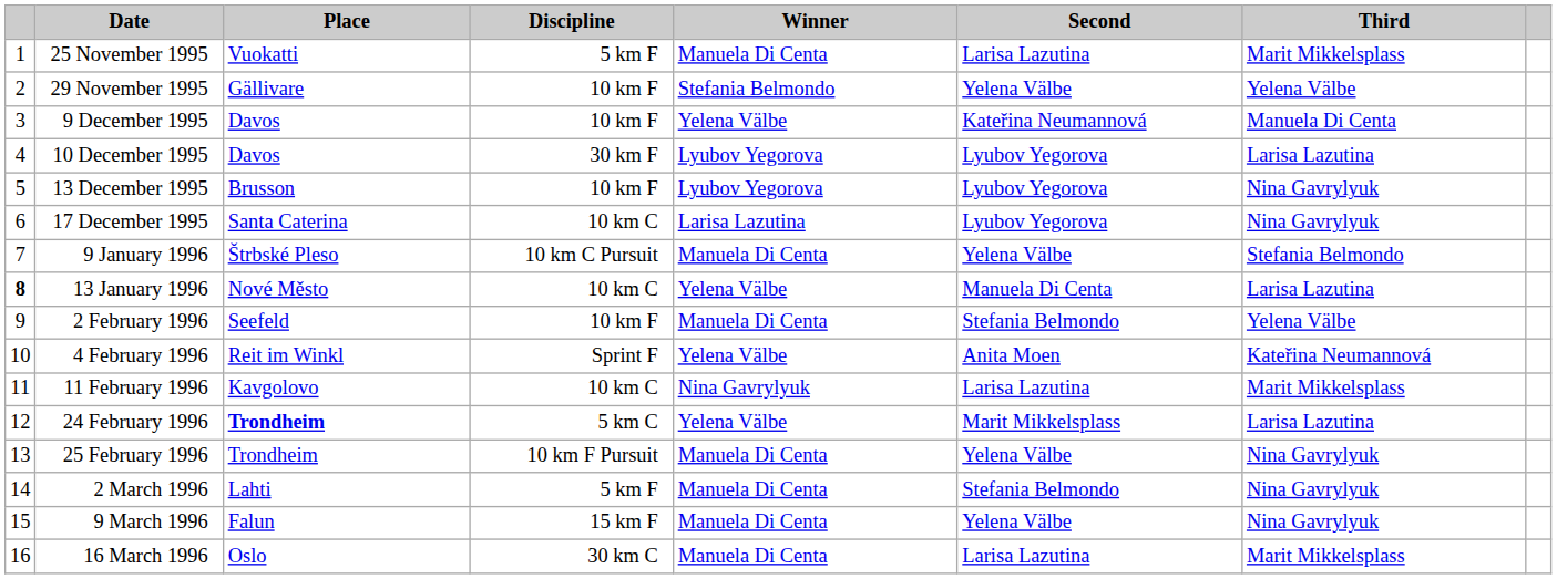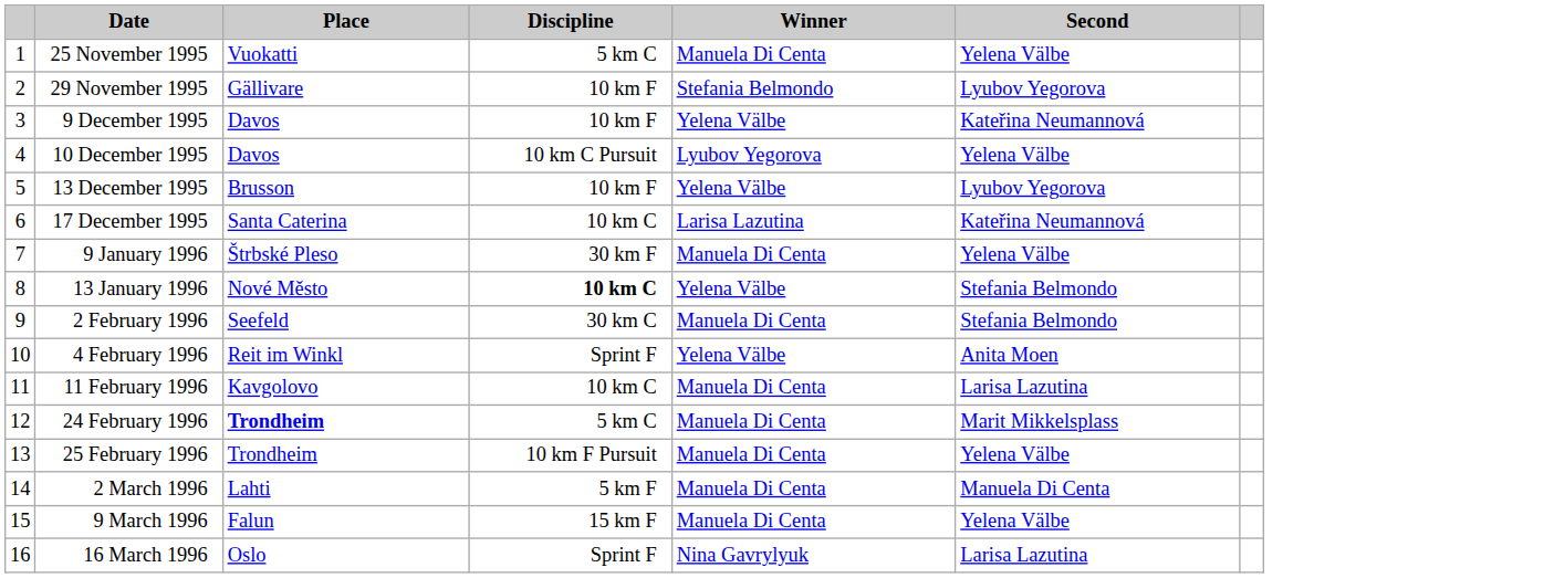- column: Third | Marit Mikkelsplass | Yelena Välbe | Manuela Di Centa | Larisa Lazutina | Nina Gavrylyuk | Nina Gavrylyuk | Stefania Belmondo | Larisa Lazutina | Yelena Välbe | Kateřina Neumannová | Marit Mikkelsplass | Larisa Lazutina | Nina Gavrylyuk | Nina Gavrylyuk | Nina Gavrylyuk | Marit Mikkelsplass
25 November 1995 | Discipline: 5 km F -> 5 km C
25 November 1995 | Second: Larisa Lazutina -> Yelena Välbe
29 November 1995 | Second: Yelena Välbe -> Lyubov Yegorova
10 December 1995 | Discipline: 30 km F -> 10 km C Pursuit
10 December 1995 | Second: Lyubov Yegorova -> Yelena Välbe
13 December 1995 | Winner: Lyubov Yegorova -> Yelena Välbe
17 December 1995 | Second: Lyubov Yegorova -> Kateřina Neumannová
9 January 1996 | Discipline: 10 km C Pursuit -> 30 km F
13 January 1996 | column 1: bold -> normal
13 January 1996 | Discipline: normal -> bold
13 January 1996 | Second: Manuela Di Centa -> Stefania Belmondo
2 February 1996 | Discipline: 10 km F -> 30 km C
11 February 1996 | Winner: Nina Gavrylyuk -> Manuela Di Centa
24 February 1996 | Winner: Yelena Välbe -> Manuela Di Centa
2 March 1996 | Second: Stefania Belmondo -> Manuela Di Centa
16 March 1996 | Discipline: 30 km C -> Sprint F
16 March 1996 | Winner: Manuela Di Centa -> Nina Gavrylyuk
